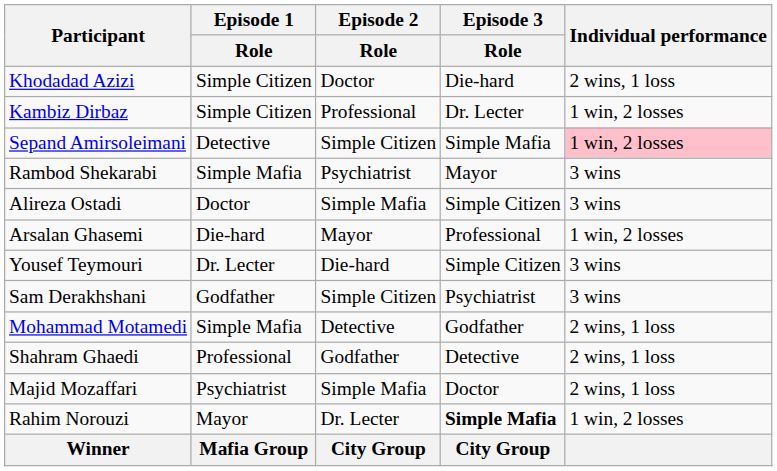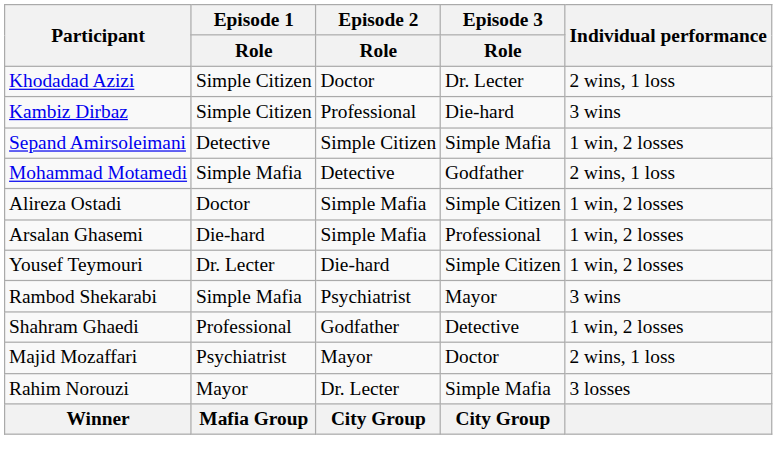Khodadad Azizi | Episode 3 / Role: Die-hard -> Dr. Lecter
Kambiz Dirbaz | Episode 3 / Role: Dr. Lecter -> Die-hard
Kambiz Dirbaz | Individual performance: 1 win, 2 losses -> 3 wins
Sepand Amirsoleimani | Individual performance: pink background -> no background
rows swapped: Mohammad Motamedi <-> Rambod Shekarabi
Alireza Ostadi | Individual performance: 3 wins -> 1 win, 2 losses
Arsalan Ghasemi | Episode 2 / Role: Mayor -> Simple Mafia
Yousef Teymouri | Individual performance: 3 wins -> 1 win, 2 losses
- row: Sam Derakhshani | Godfather | Simple Citizen | Psychiatrist | 3 wins
Shahram Ghaedi | Individual performance: 2 wins, 1 loss -> 1 win, 2 losses
Majid Mozaffari | Episode 2 / Role: Simple Mafia -> Mayor
Rahim Norouzi | Episode 3 / Role: bold -> normal
Rahim Norouzi | Individual performance: 1 win, 2 losses -> 3 losses
